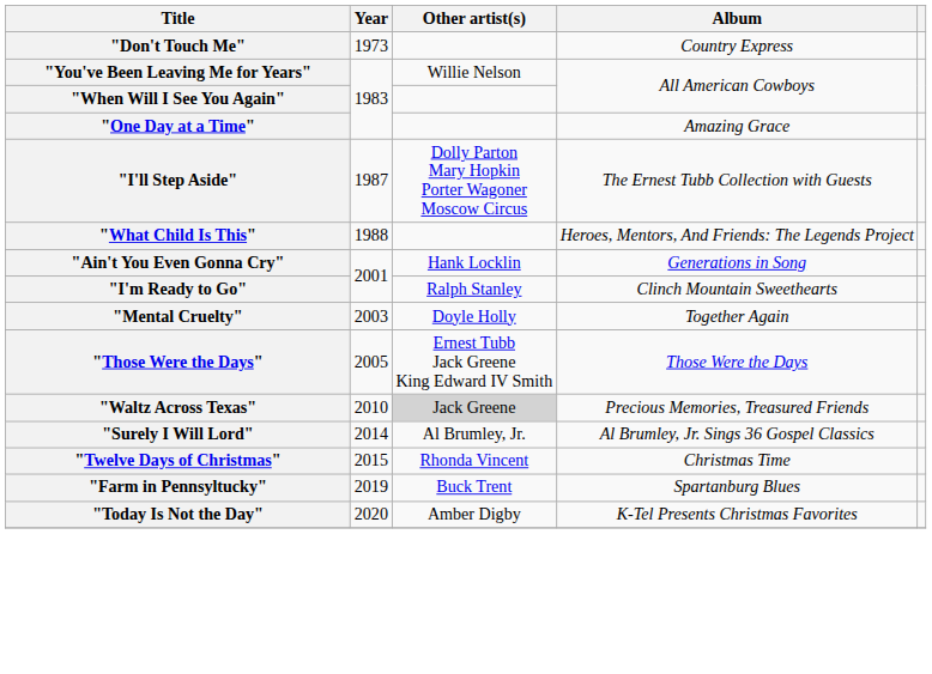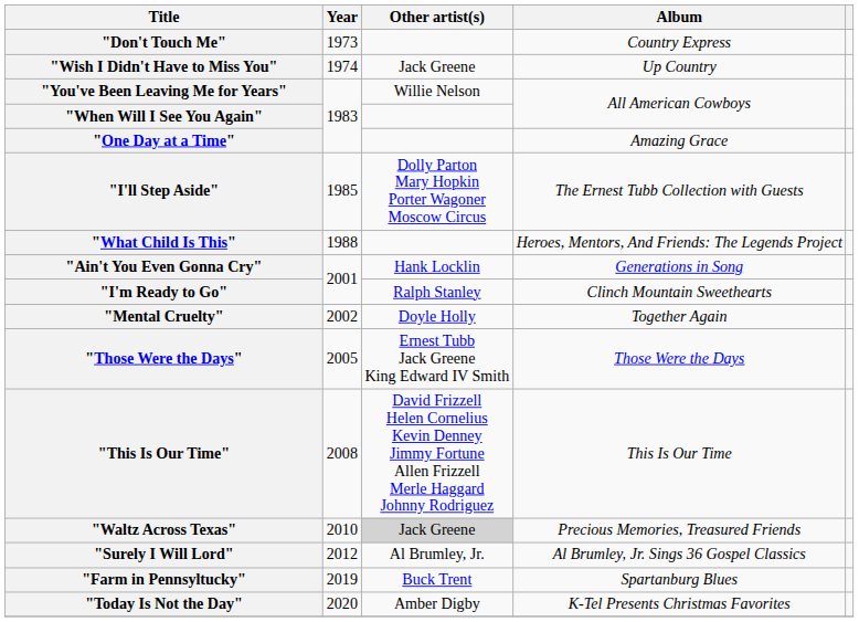+ row: "Wish I Didn't Have to Miss You" | 1974 | Jack Greene | Up Country
"I'll Step Aside" | Year: 1987 -> 1985
"Mental Cruelty" | Year: 2003 -> 2002
+ row: "This Is Our Time" | 2008 | David Frizzell Helen Cornelius Kevin Denney Jimmy Fortune Allen Frizzell Merle Haggard Johnny Rodriguez | This Is Our Time
"Surely I Will Lord" | Year: 2014 -> 2012
- row: "Twelve Days of Christmas" | 2015 | Rhonda Vincent | Christmas Time
